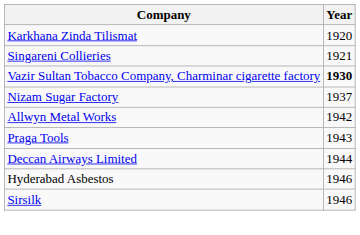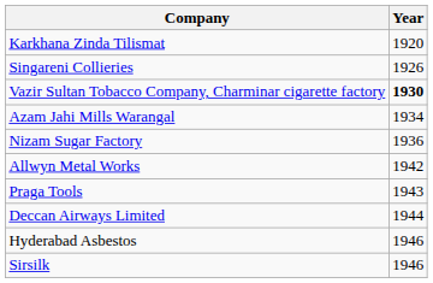Singareni Collieries | Year: 1921 -> 1926
+ row: Azam Jahi Mills Warangal | 1934
Nizam Sugar Factory | Year: 1937 -> 1936
